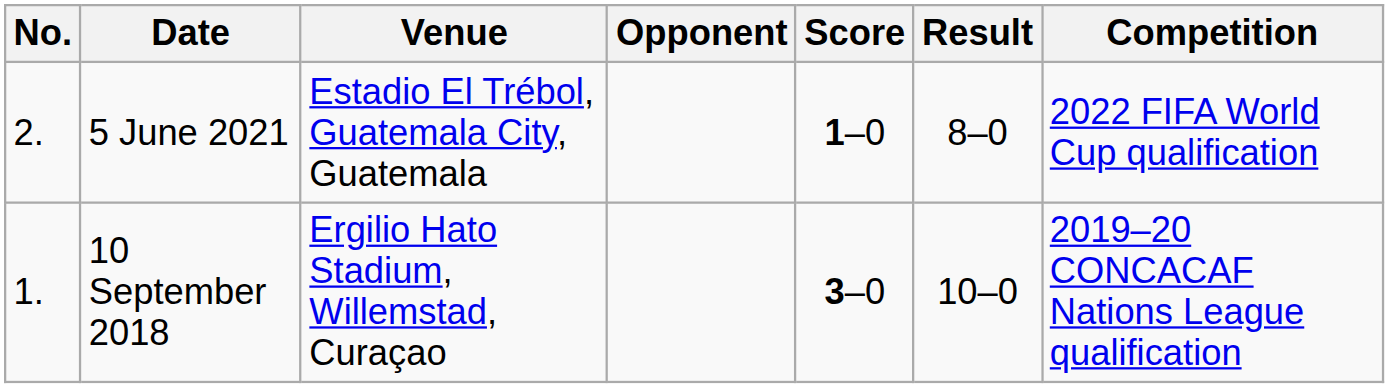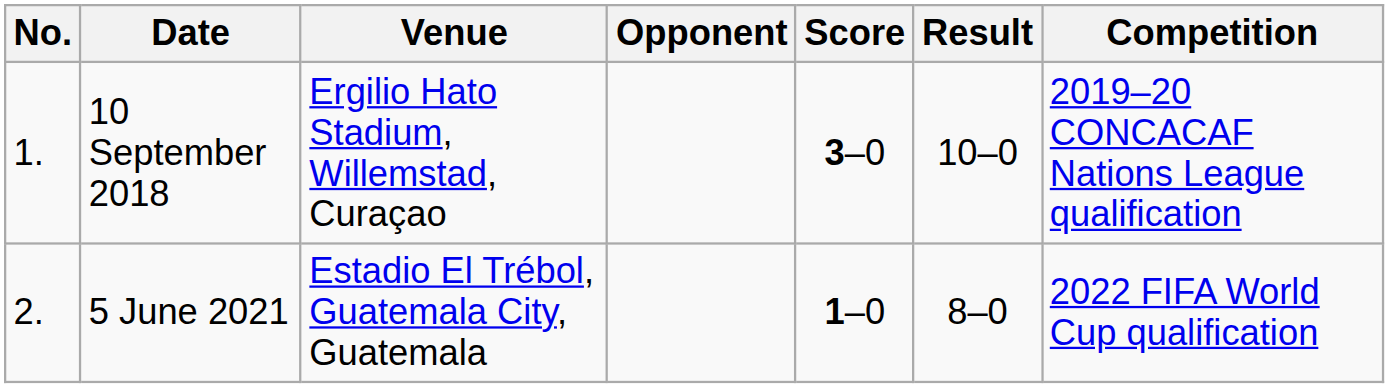rows swapped: 10 September 2018 <-> 5 June 2021
